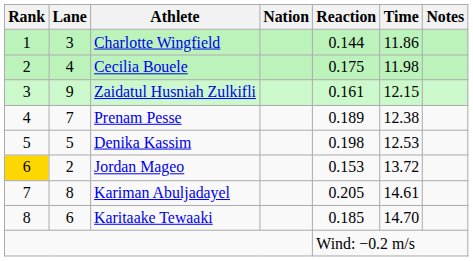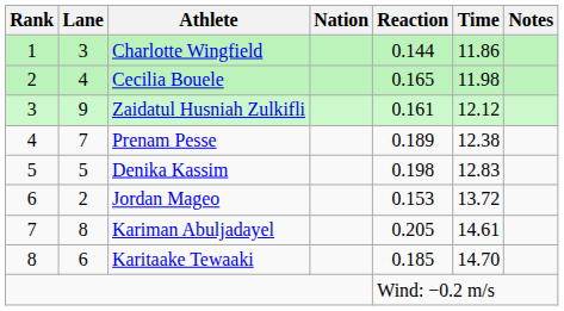Cecilia Bouele | Reaction: 0.175 -> 0.165
Zaidatul Husniah Zulkifli | Time: 12.15 -> 12.12
Denika Kassim | Time: 12.53 -> 12.83
Jordan Mageo | Rank: gold background -> no background
